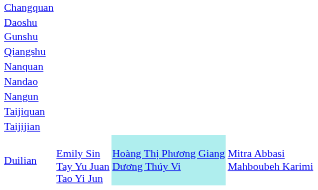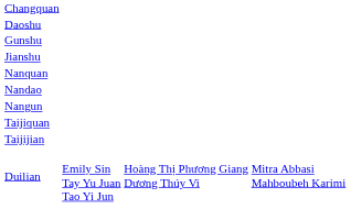+ row: Jianshu
- row: Qiangshu
Duilian | column 3: paleturquoise background -> no background
